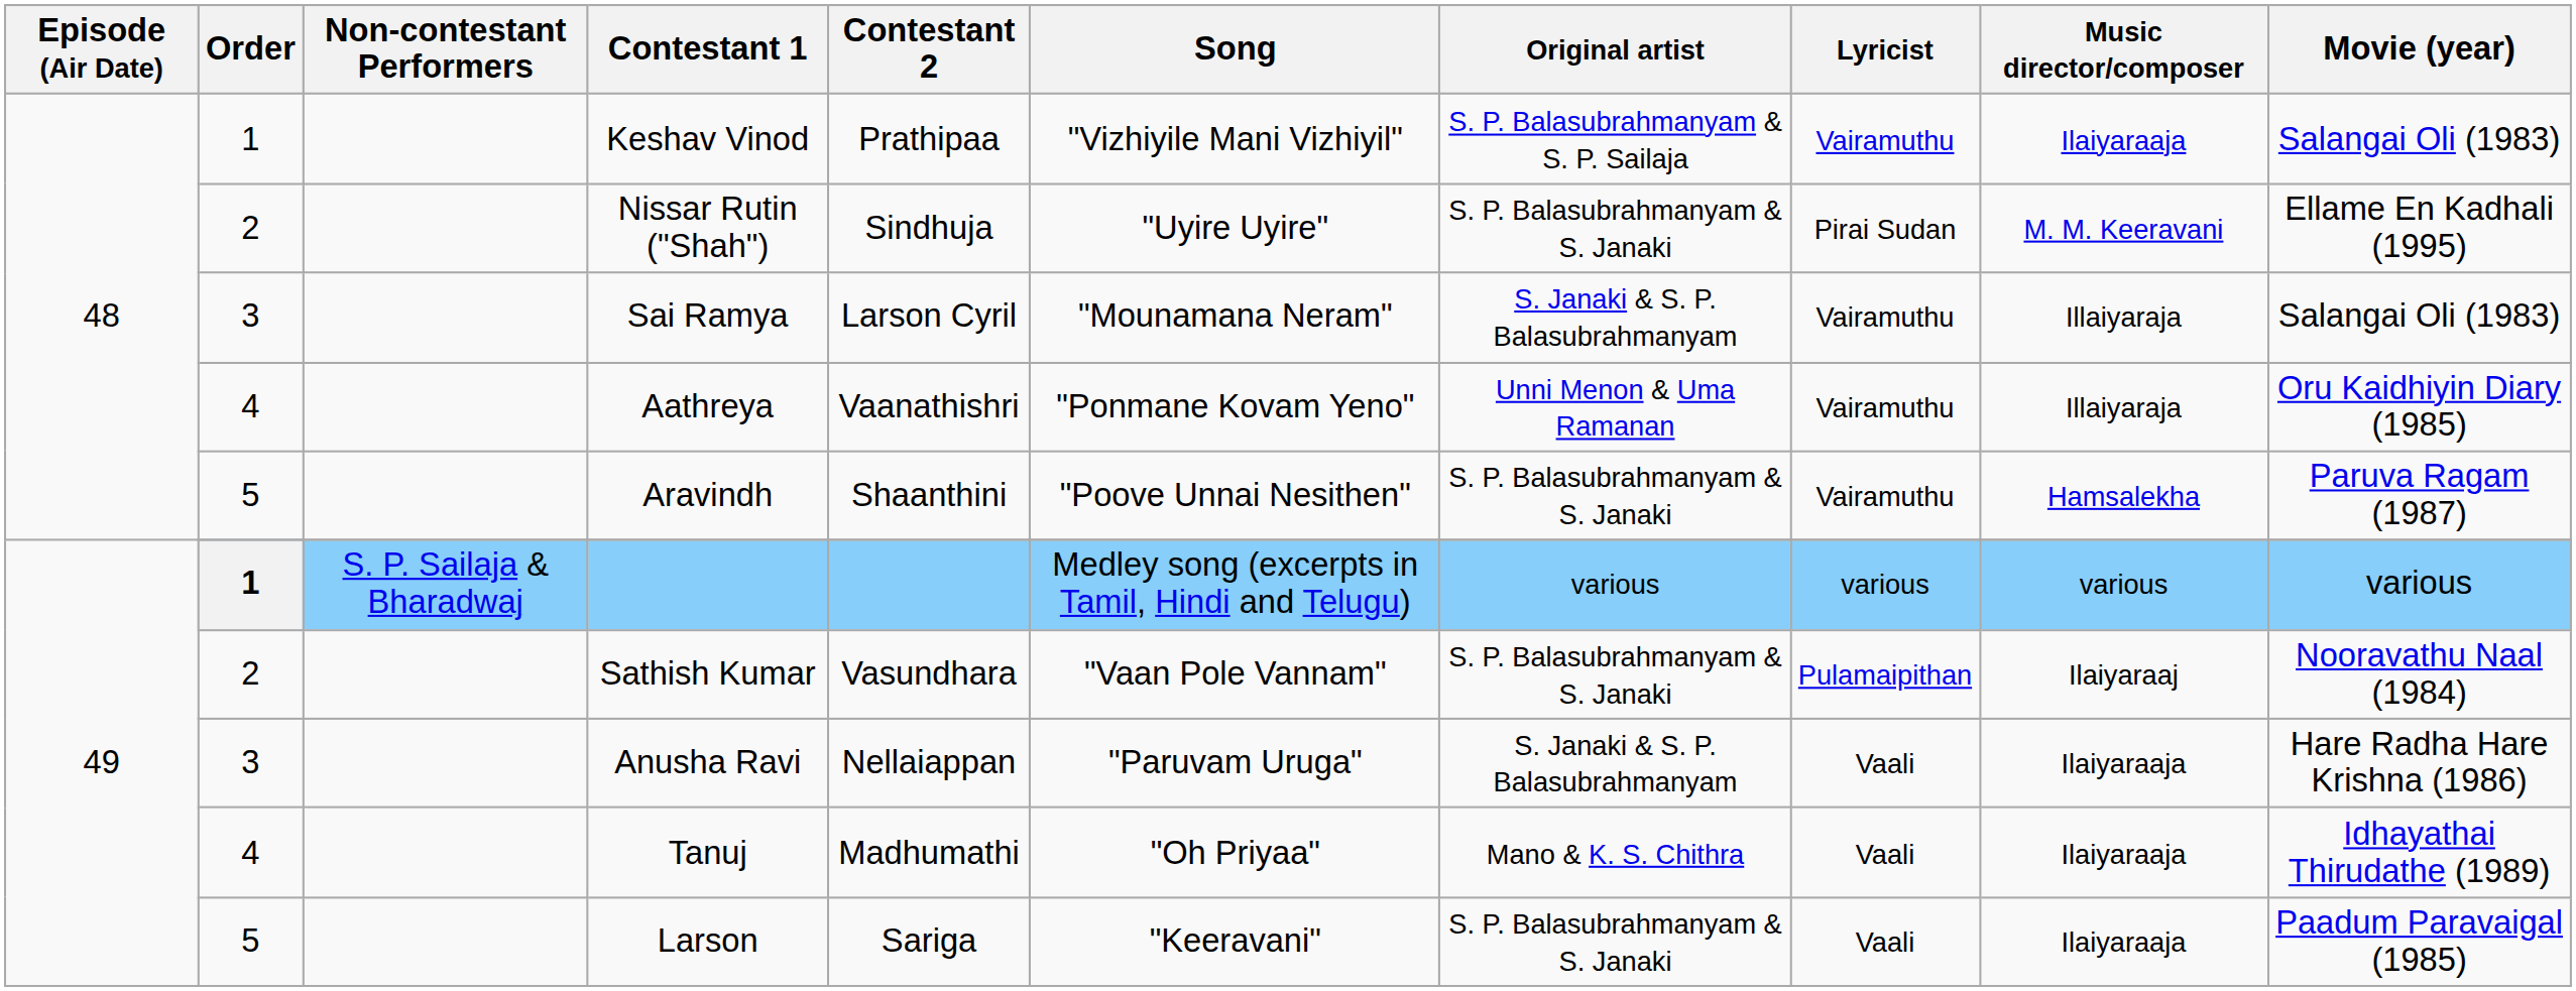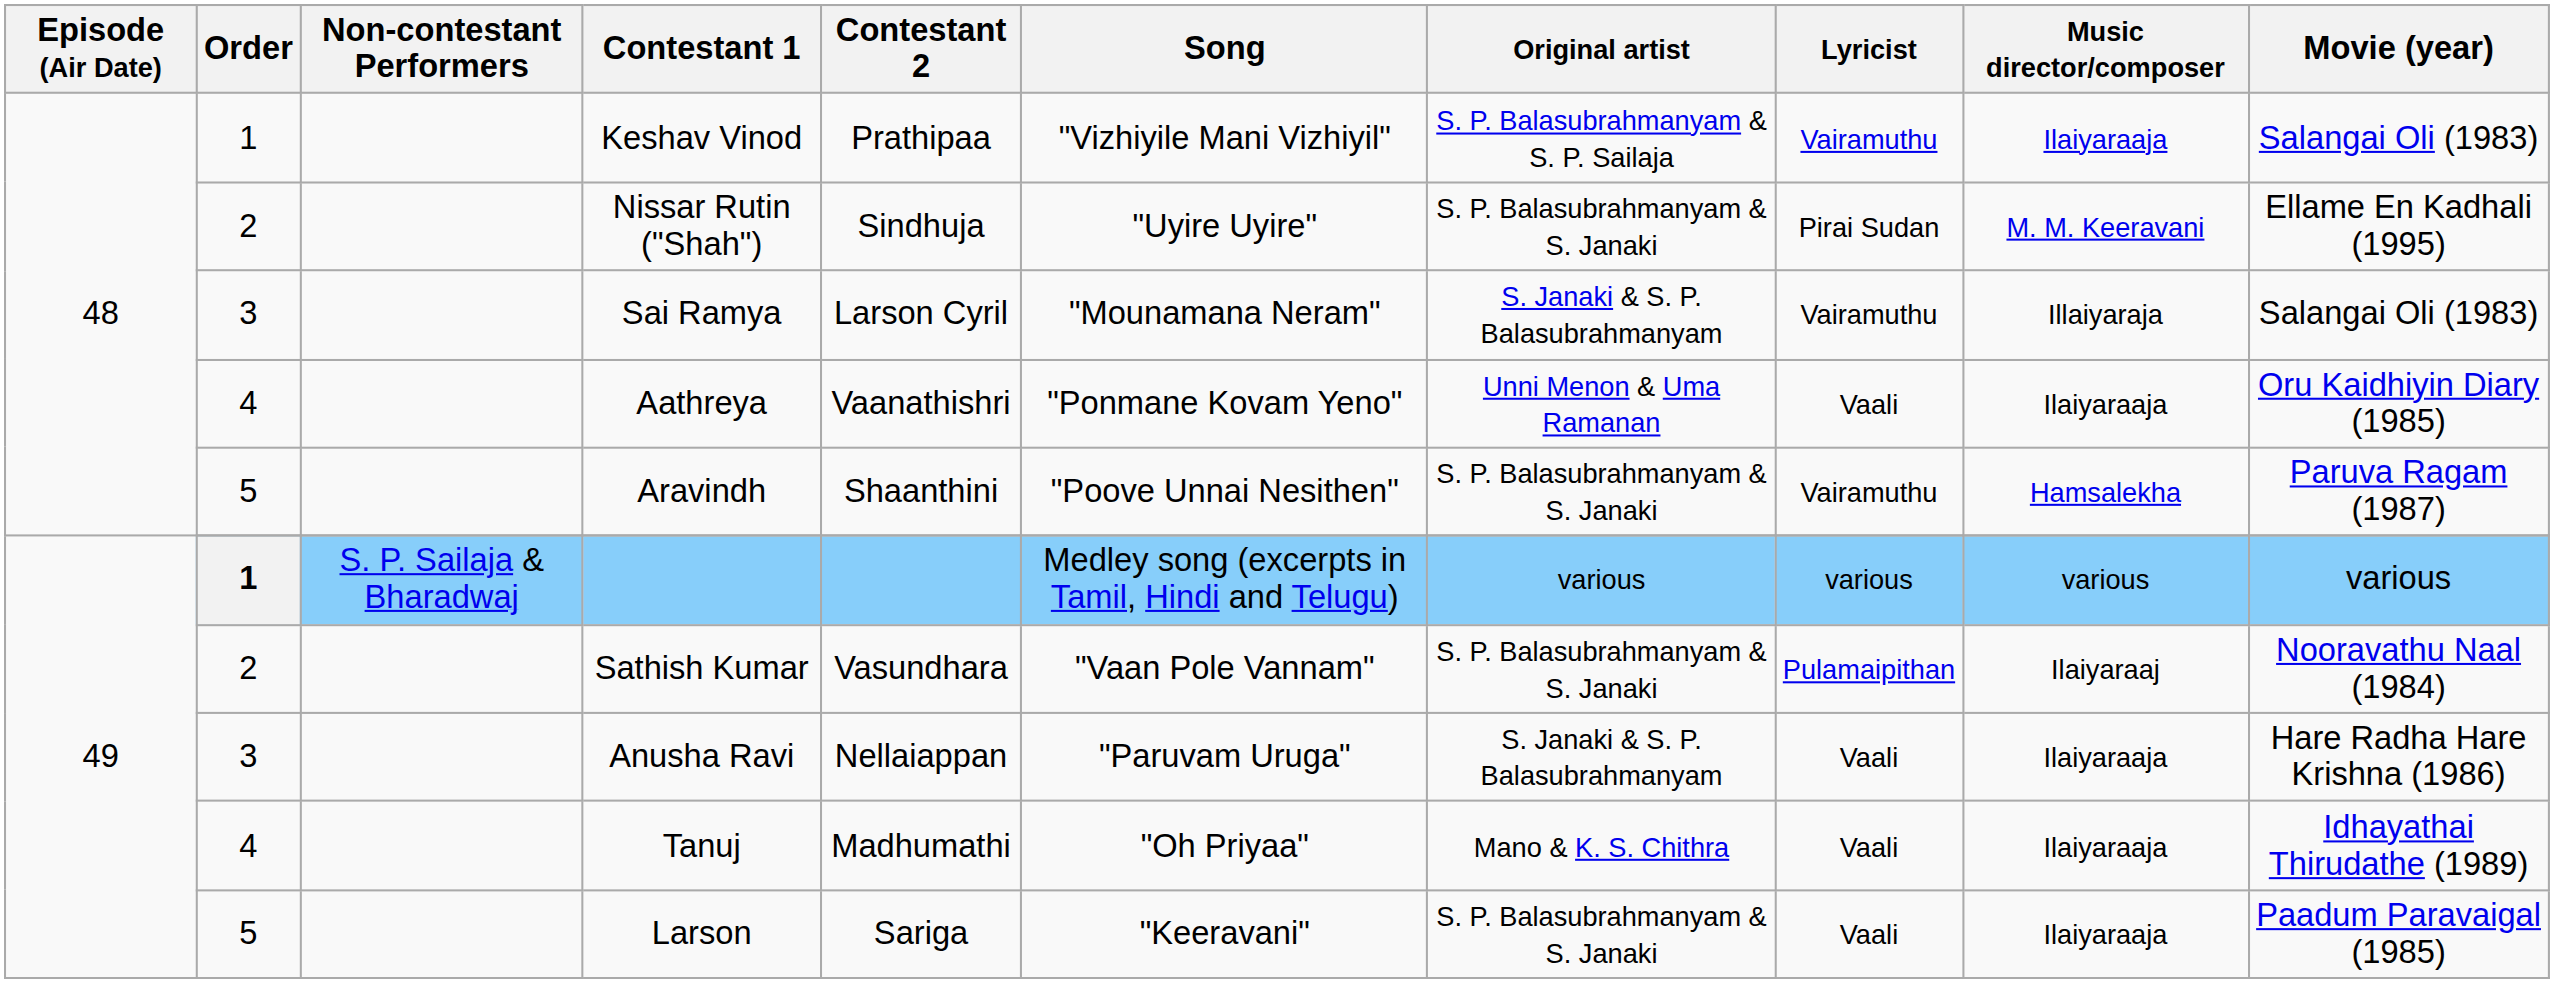Aathreya | Lyricist: Vairamuthu -> Vaali
Aathreya | Music director/composer: Illaiyaraja -> Ilaiyaraaja
